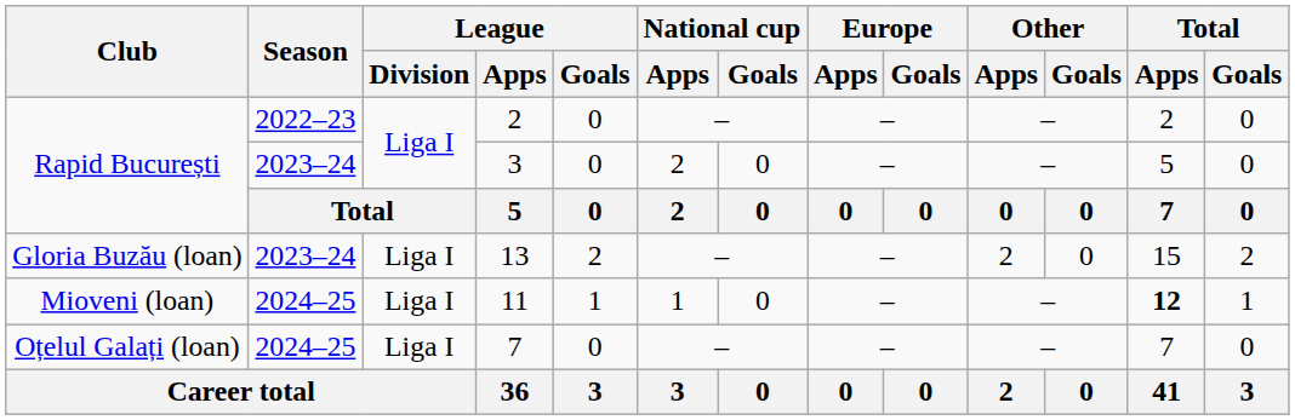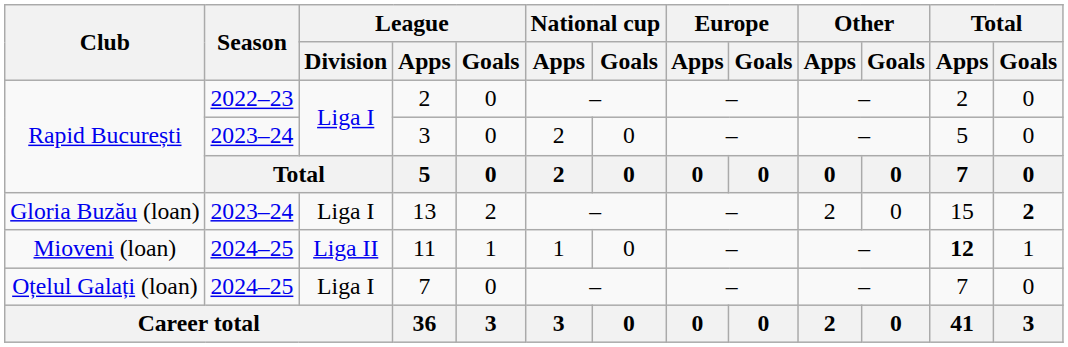13 | Total / Goals: normal -> bold
11 | League / Division: Liga I -> Liga II
